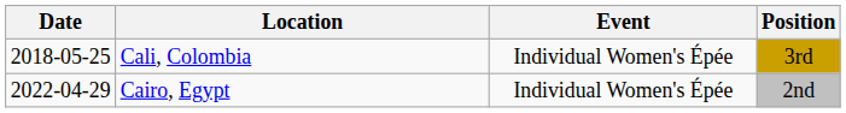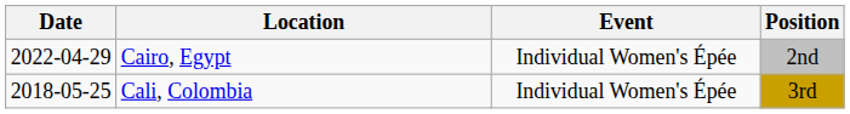rows swapped: Cali, Colombia <-> Cairo, Egypt
